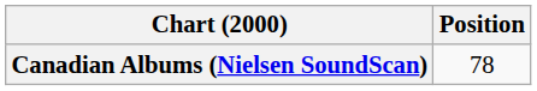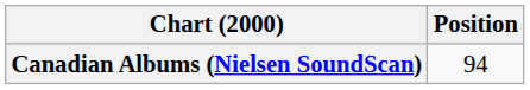Canadian Albums (Nielsen SoundScan) | Position: 78 -> 94
